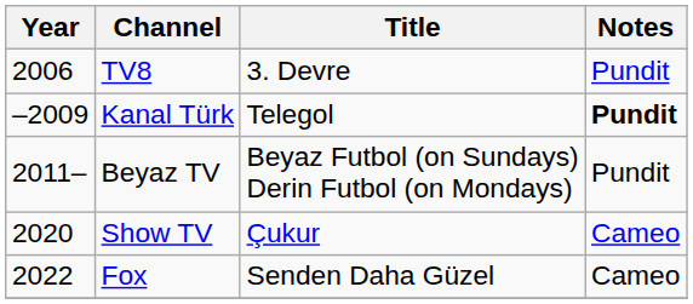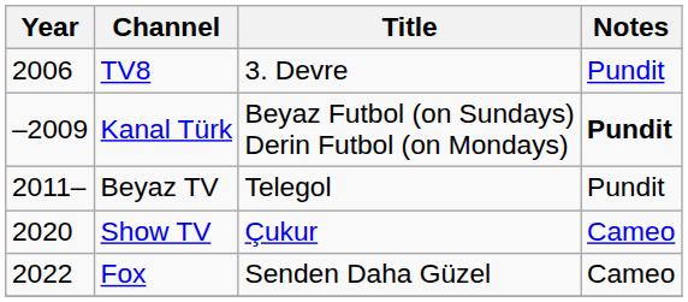Kanal Türk | Title: Telegol -> Beyaz Futbol (on Sundays) Derin Futbol (on Mondays)
Beyaz TV | Title: Beyaz Futbol (on Sundays) Derin Futbol (on Mondays) -> Telegol
